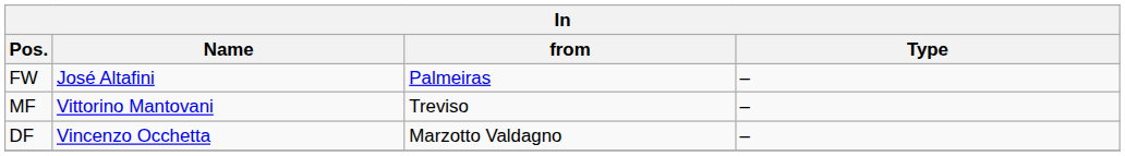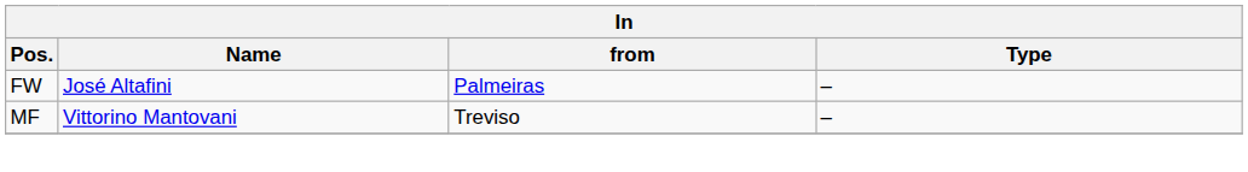- row: DF | Vincenzo Occhetta | Marzotto Valdagno | –
